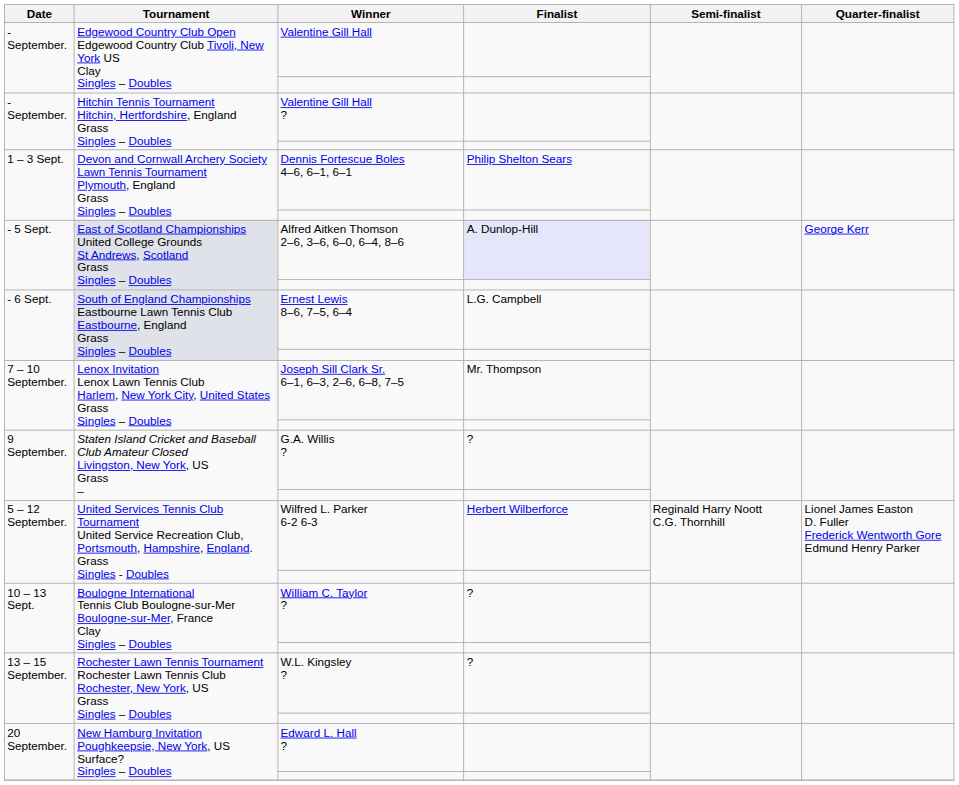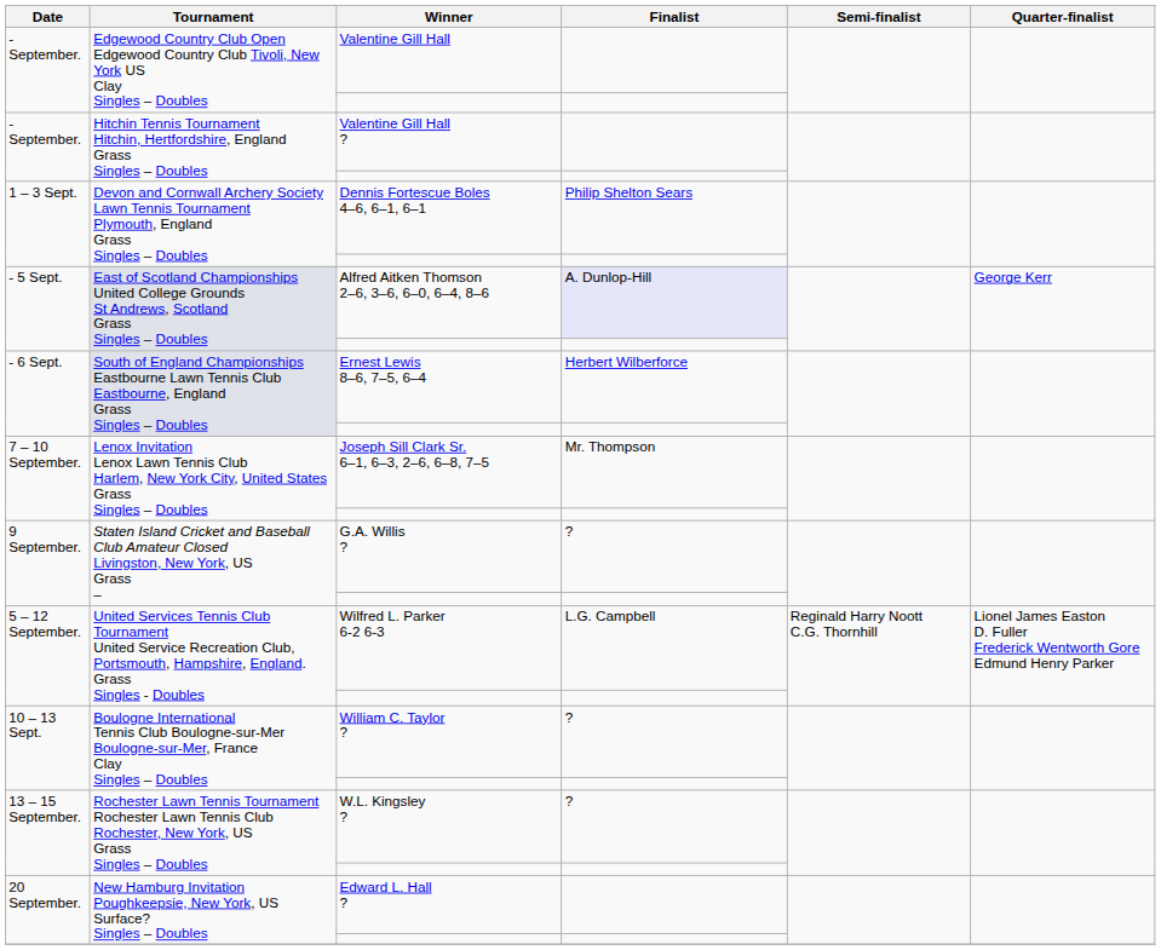Ernest Lewis 8–6, 7–5, 6–4 | Finalist: L.G. Campbell -> Herbert Wilberforce
Wilfred L. Parker 6-2 6-3 | Finalist: Herbert Wilberforce -> L.G. Campbell
